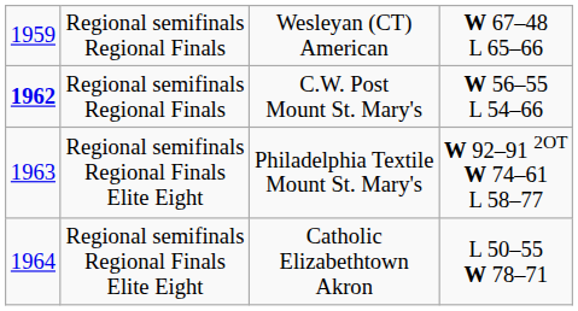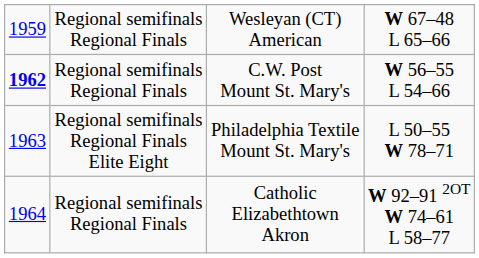Philadelphia Textile Mount St. Mary's | column 4: W 92–91 2OT W 74–61 L 58–77 -> L 50–55 W 78–71
Catholic Elizabethtown Akron | column 2: Regional semifinals Regional Finals Elite Eight -> Regional semifinals Regional Finals
Catholic Elizabethtown Akron | column 4: L 50–55 W 78–71 -> W 92–91 2OT W 74–61 L 58–77
